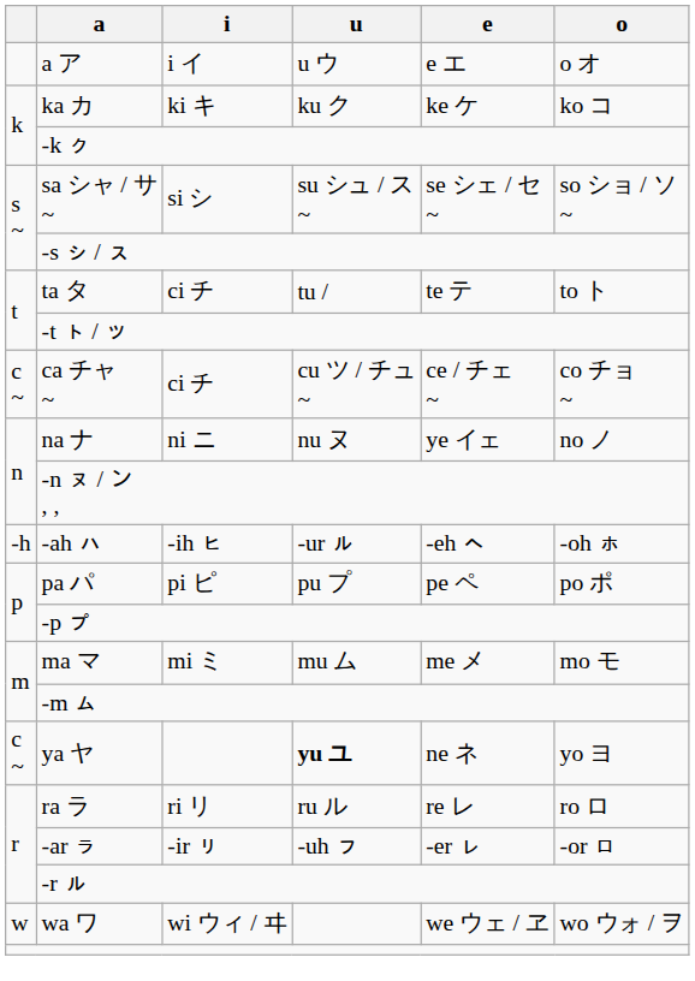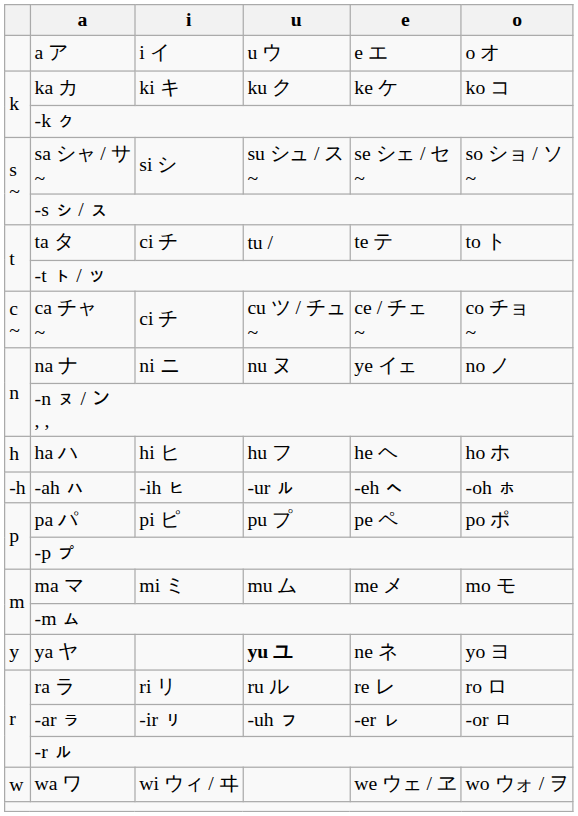+ row: h | ha ハ | hi ヒ | hu フ | he ヘ | ho ホ
ya ヤ | column 1: c ~ -> y
